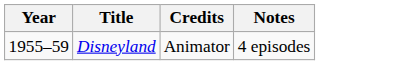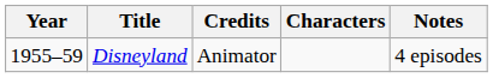+ column: Characters
